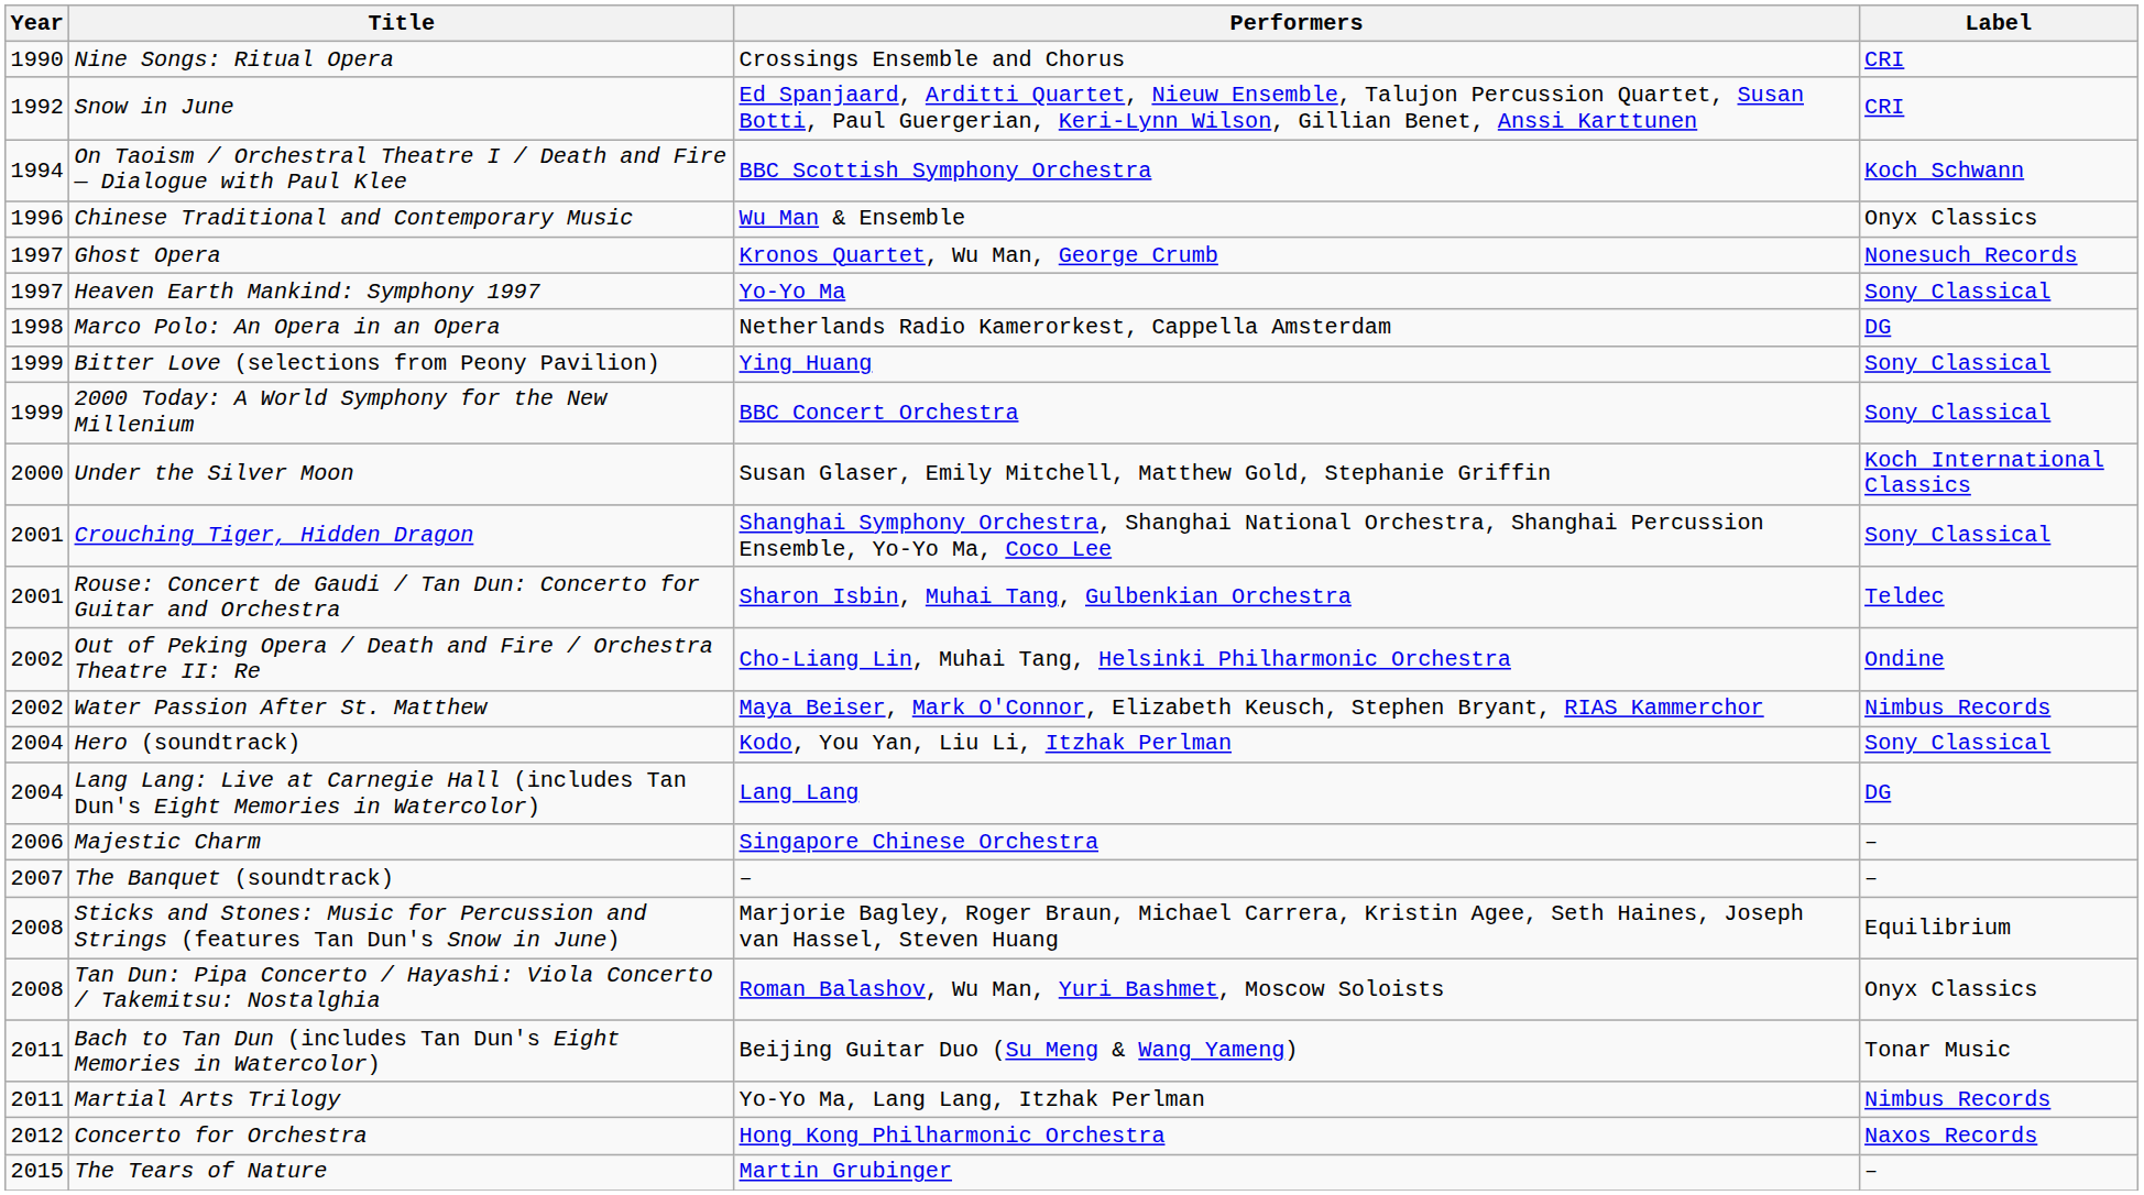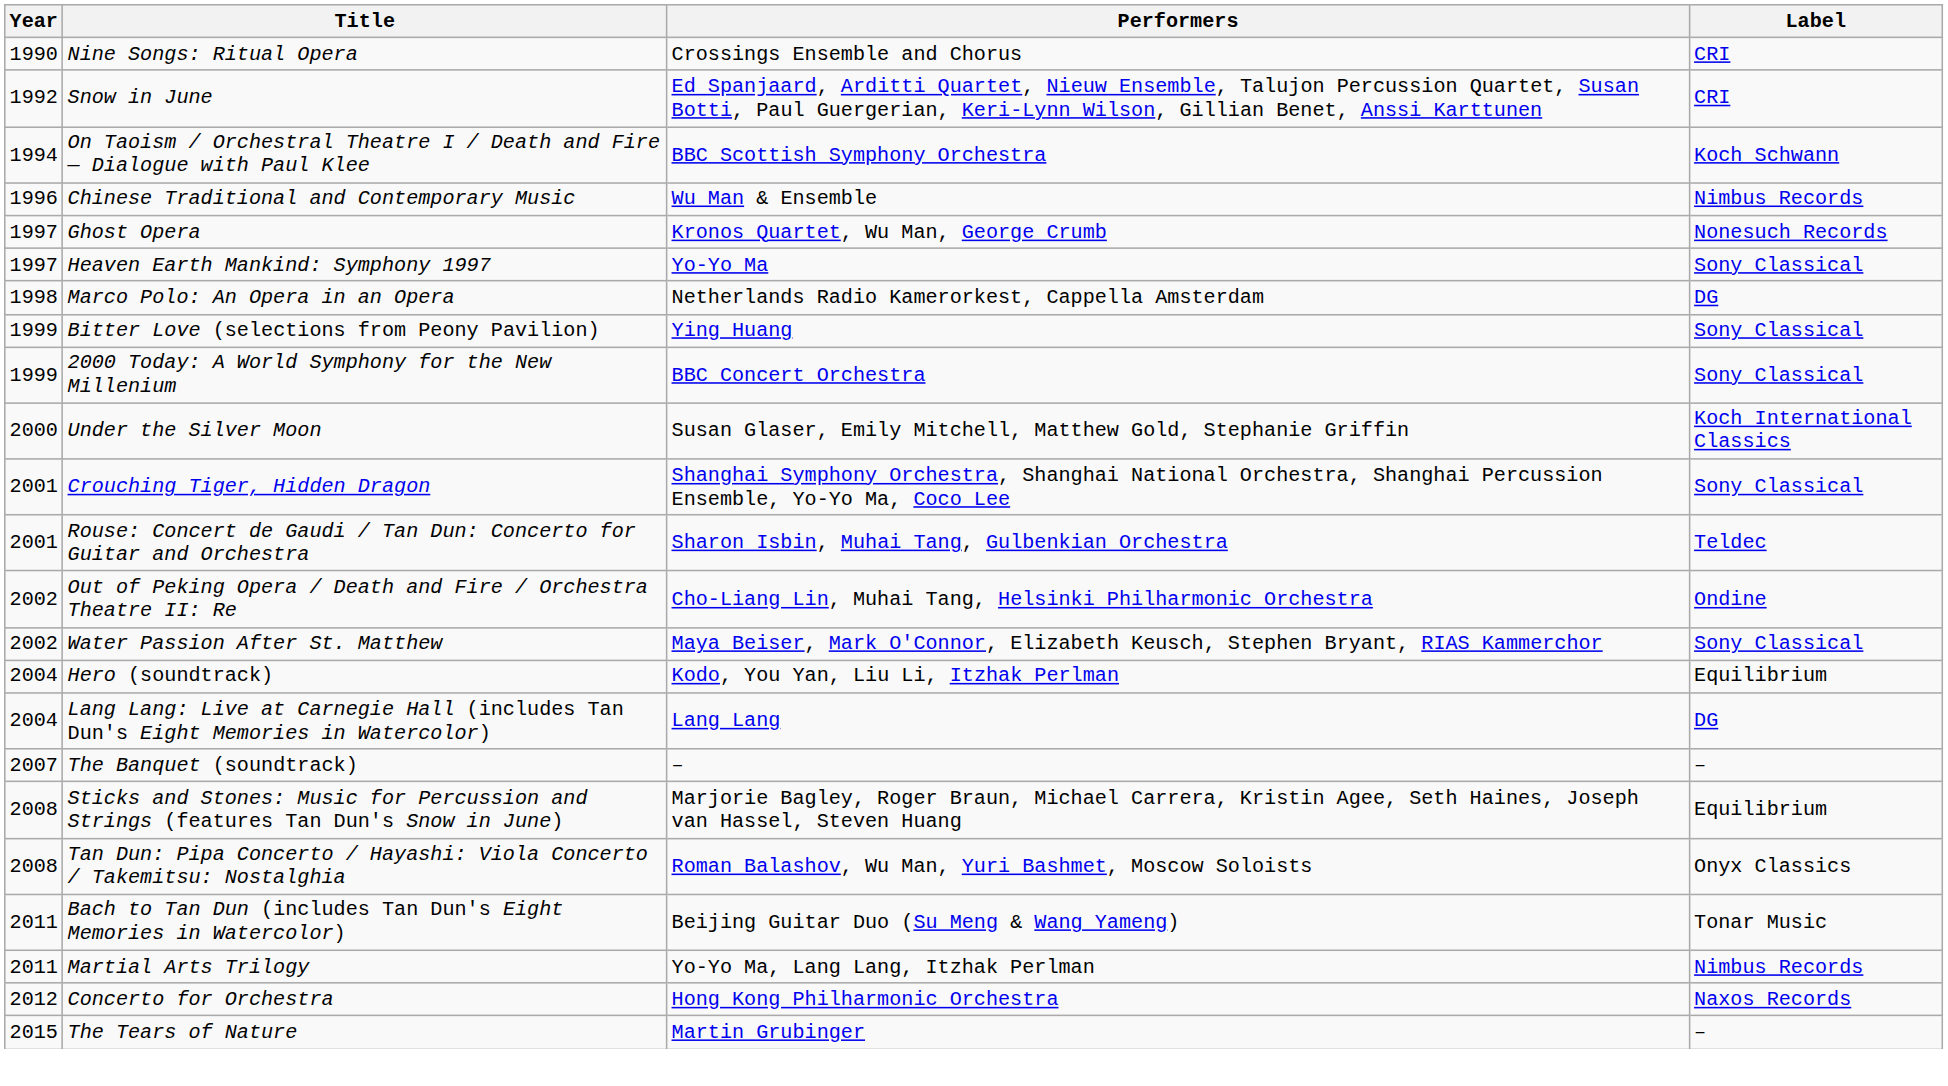Chinese Traditional and Contemporary Music | Label: Onyx Classics -> Nimbus Records
Water Passion After St. Matthew | Label: Nimbus Records -> Sony Classical
Hero (soundtrack) | Label: Sony Classical -> Equilibrium
- row: 2006 | Majestic Charm | Singapore Chinese Orchestra | –
